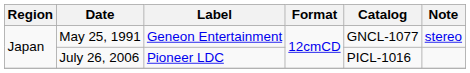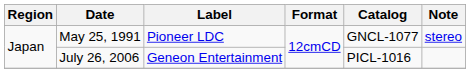May 25, 1991 | Label: Geneon Entertainment -> Pioneer LDC
July 26, 2006 | Label: Pioneer LDC -> Geneon Entertainment
